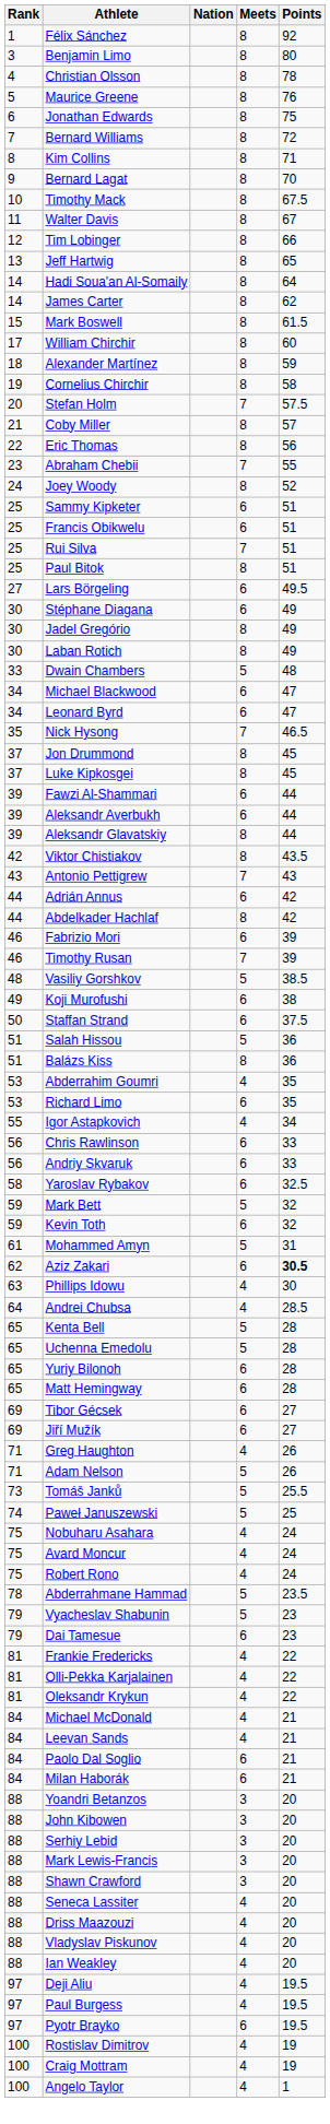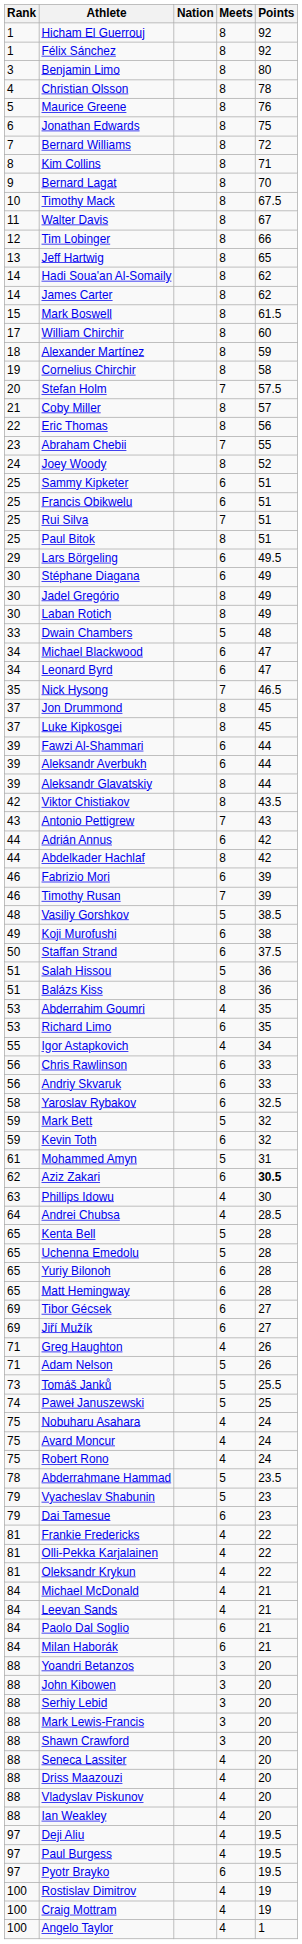+ row: 1 | Hicham El Guerrouj | 8 | 92
Hadi Soua'an Al-Somaily | Points: 64 -> 62
Lars Börgeling | Rank: 27 -> 29
